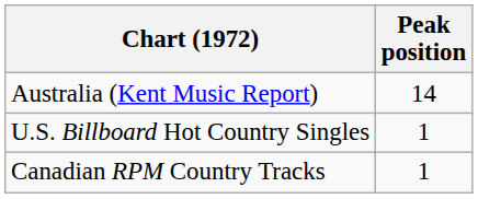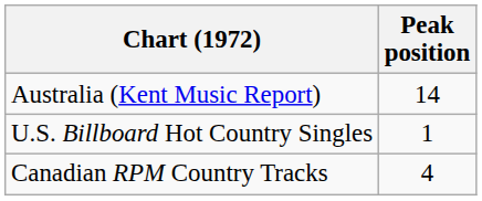Canadian RPM Country Tracks | Peak position: 1 -> 4
